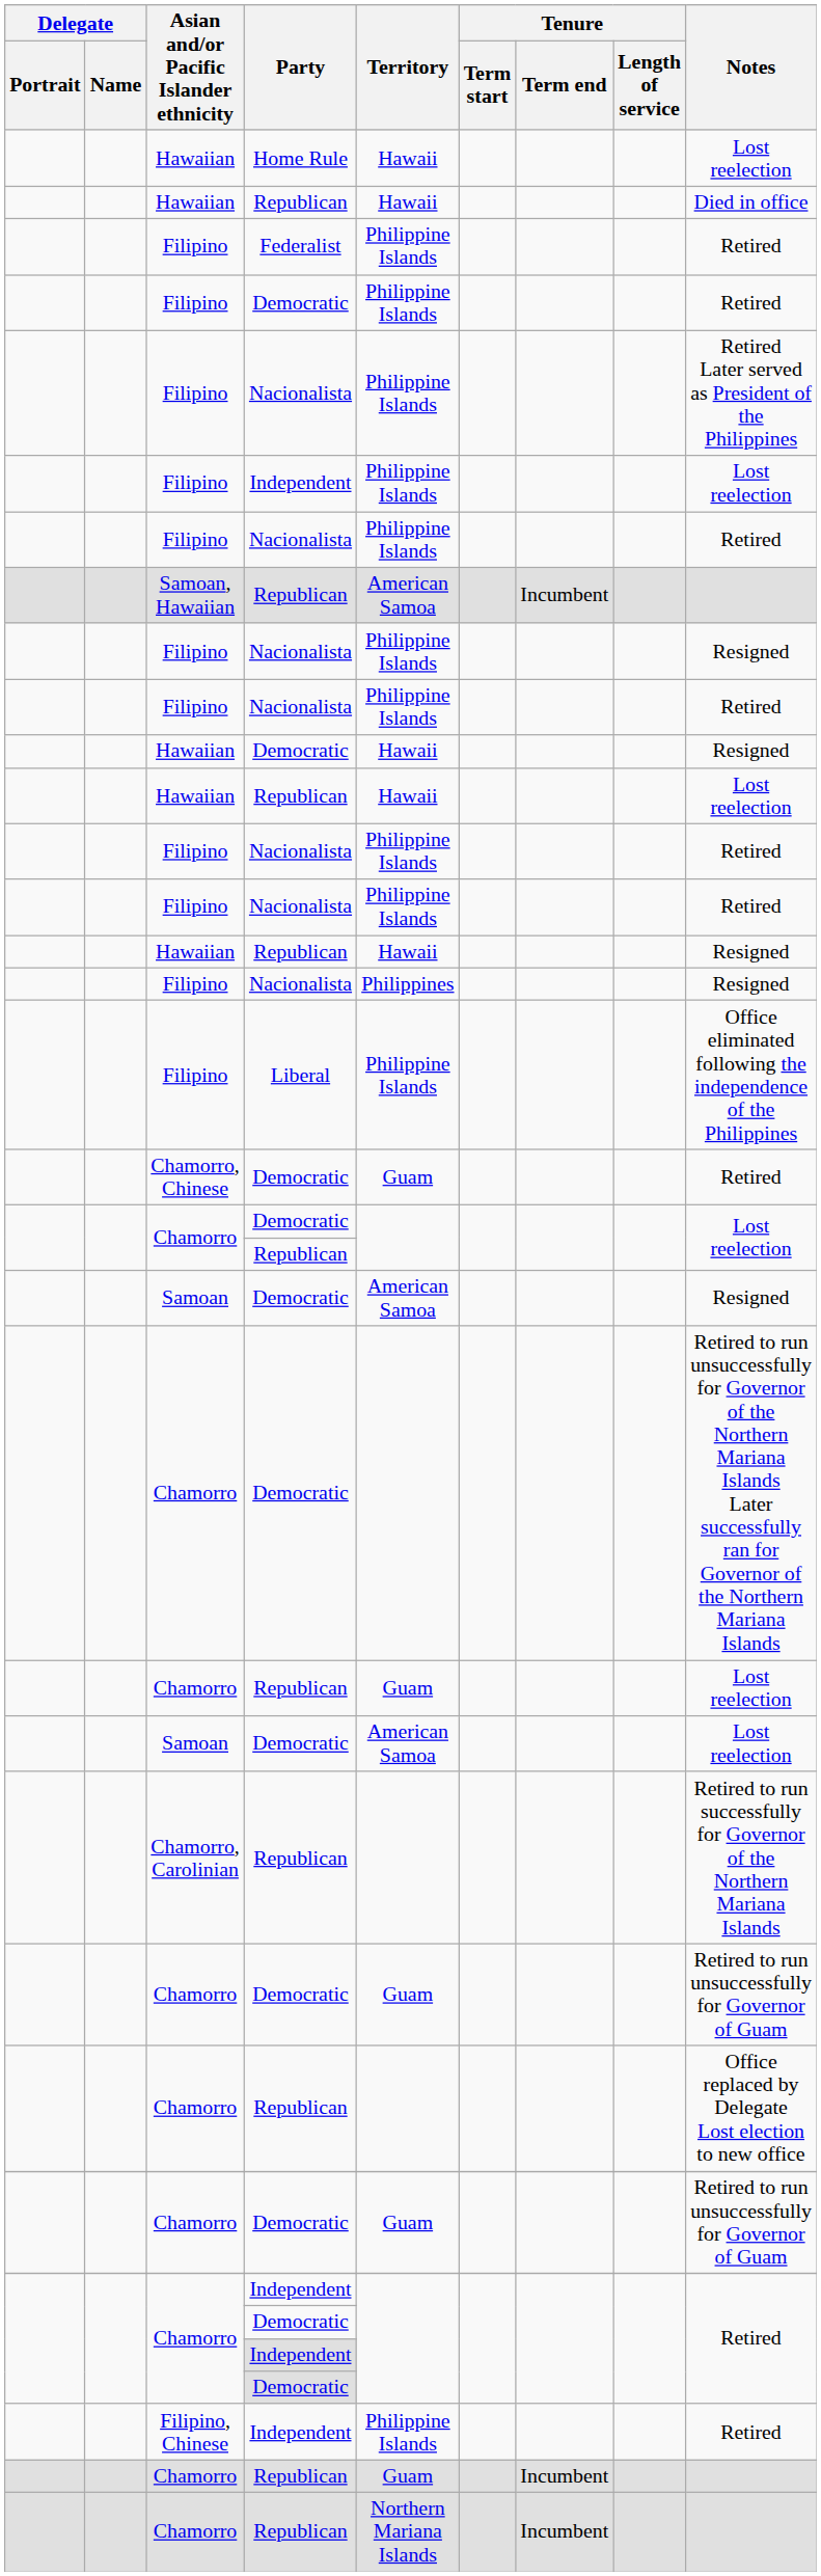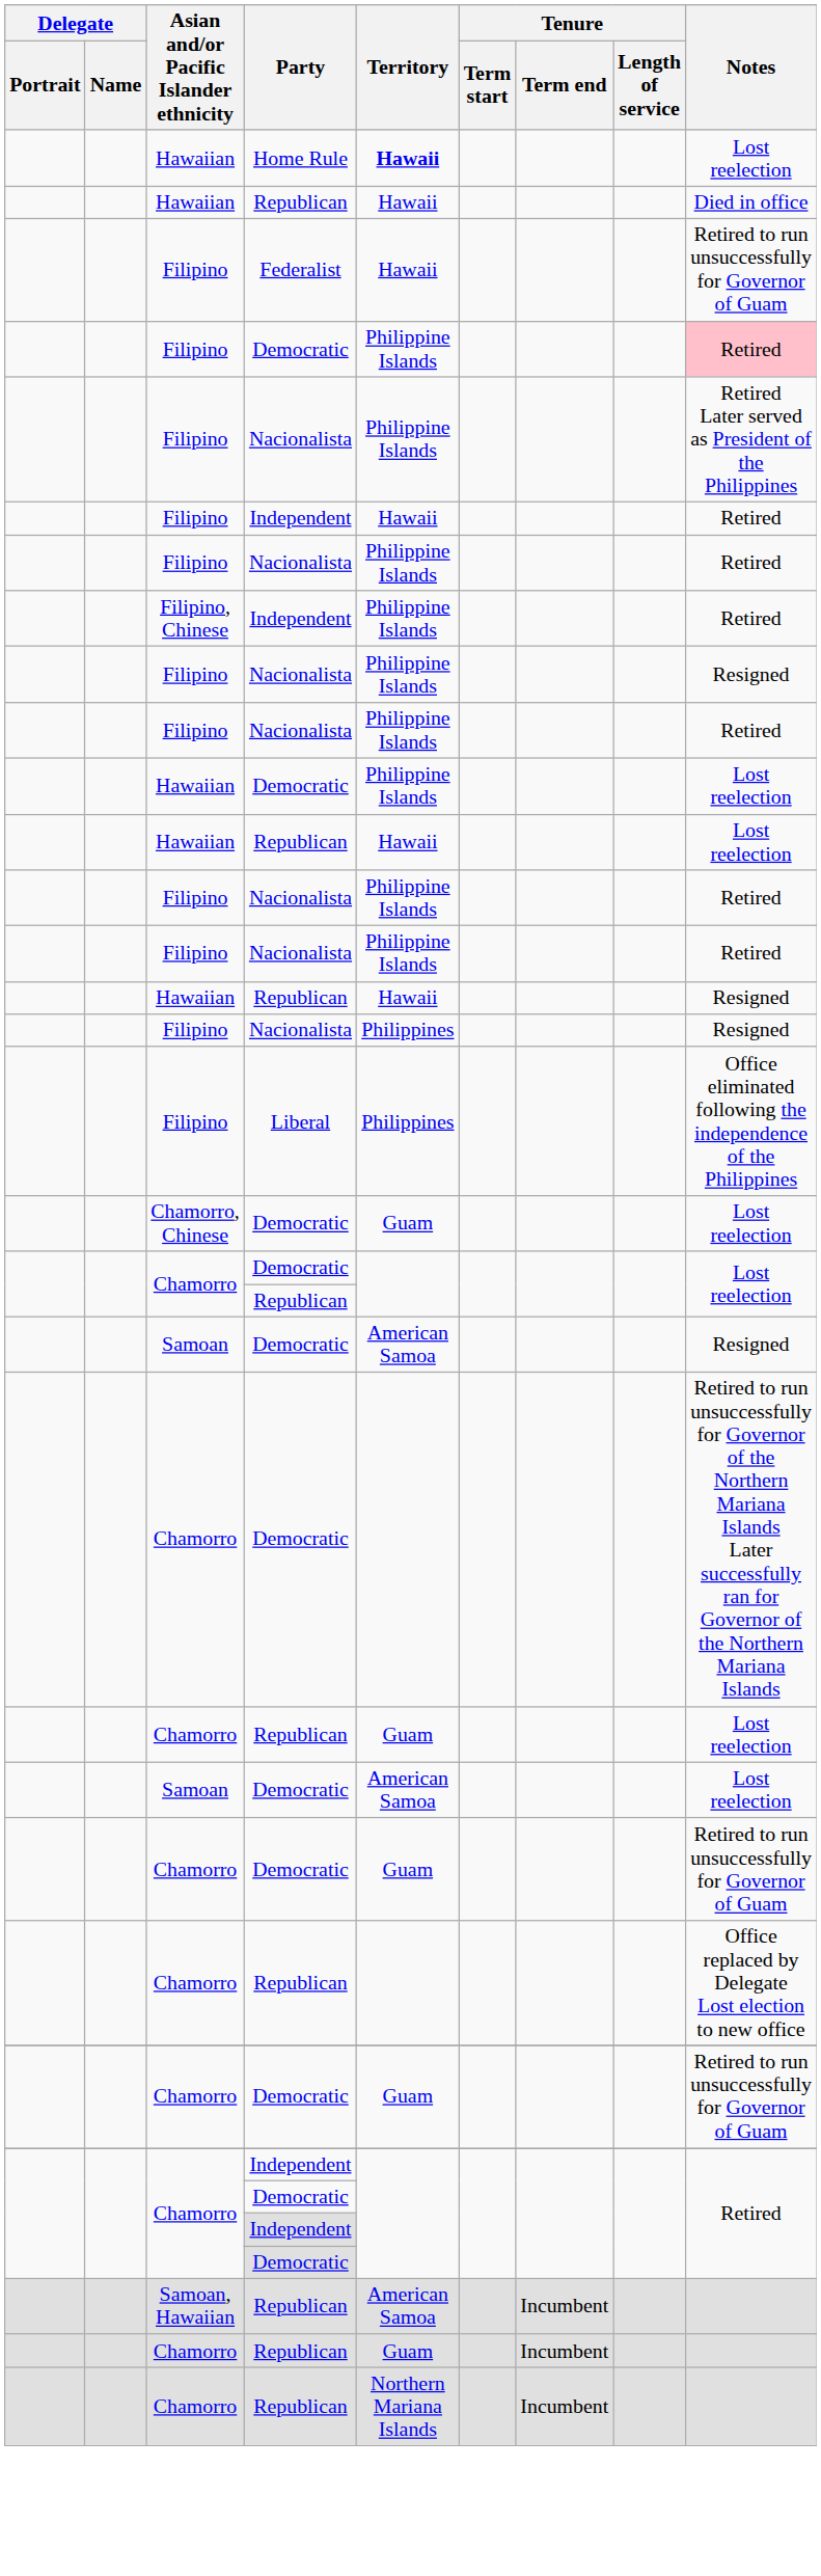Hawaiian / Home Rule | Territory: normal -> bold
Filipino / Federalist | Territory: Philippine Islands -> Hawaii
Filipino / Federalist | Notes: Retired -> Retired to run unsuccessfully for Governor of Guam
Filipino / Democratic | Notes: no background -> pink background
Filipino / Independent | Territory: Philippine Islands -> Hawaii
Filipino / Independent | Notes: Lost reelection -> Retired
rows swapped: Filipino, Chinese <-> Samoan, Hawaiian
Hawaiian / Democratic | Territory: Hawaii -> Philippine Islands
Hawaiian / Democratic | Notes: Resigned -> Lost reelection
Filipino / Liberal | Territory: Philippine Islands -> Philippines
Chamorro, Chinese | Notes: Retired -> Lost reelection
- row: Chamorro, Carolinian | Republican | Retired to run successfully for Governor of the Northern Mariana Islands
